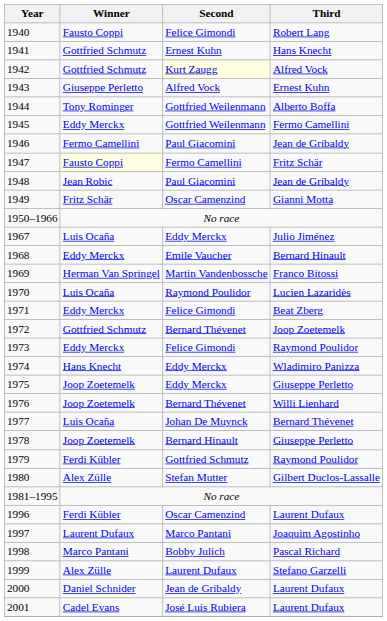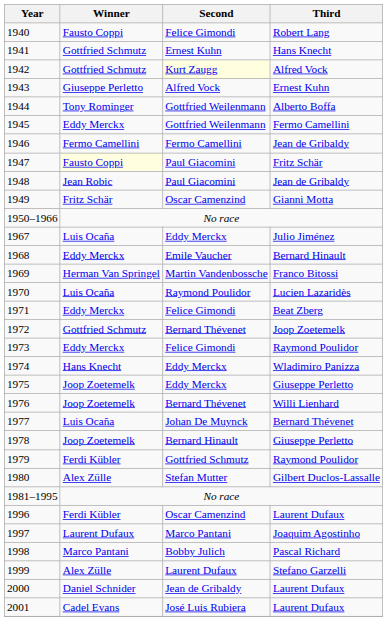1946 | Second: Paul Giacomini -> Fermo Camellini
1947 | Second: Fermo Camellini -> Paul Giacomini
